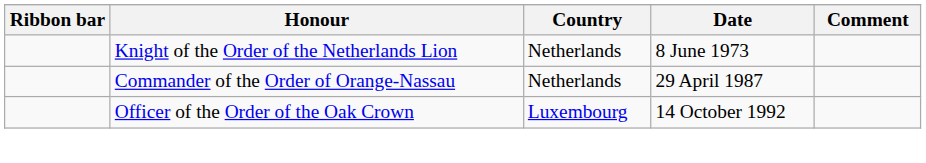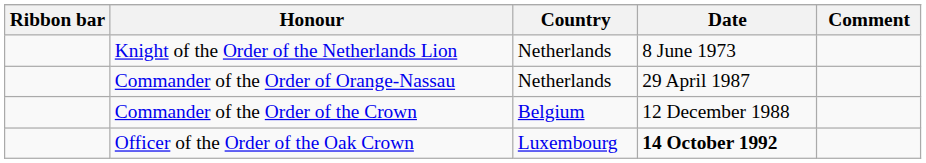+ row: Commander of the Order of the Crown | Belgium | 12 December 1988
Officer of the Order of the Oak Crown | Date: normal -> bold
